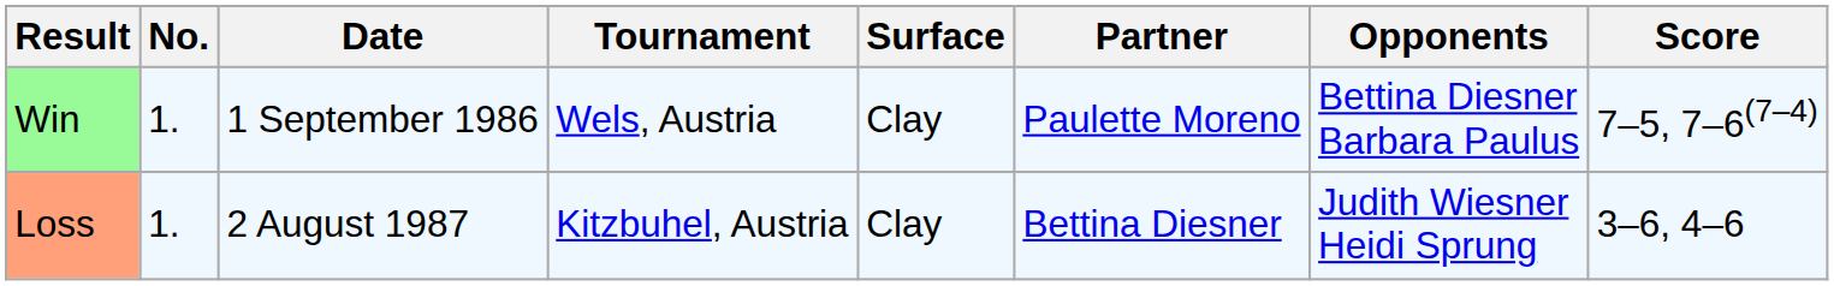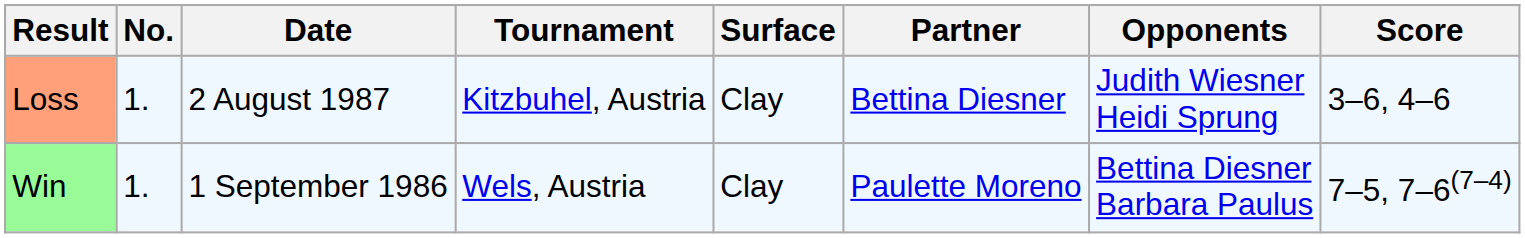rows swapped: Win <-> Loss
